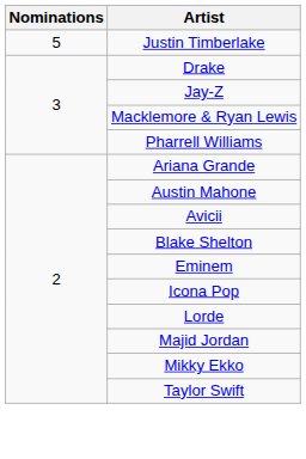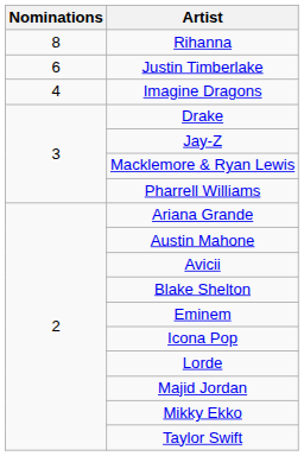+ row: 8 | Rihanna
Justin Timberlake | Nominations: 5 -> 6
+ row: 4 | Imagine Dragons
